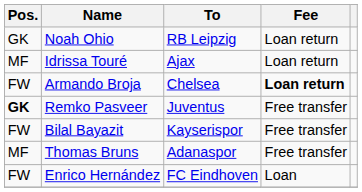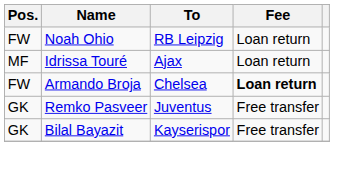Noah Ohio | Pos.: GK -> FW
Remko Pasveer | Pos.: bold -> normal
Bilal Bayazit | Pos.: FW -> GK
- row: MF | Thomas Bruns | Adanaspor | Free transfer
- row: FW | Enrico Hernández | FC Eindhoven | Loan
